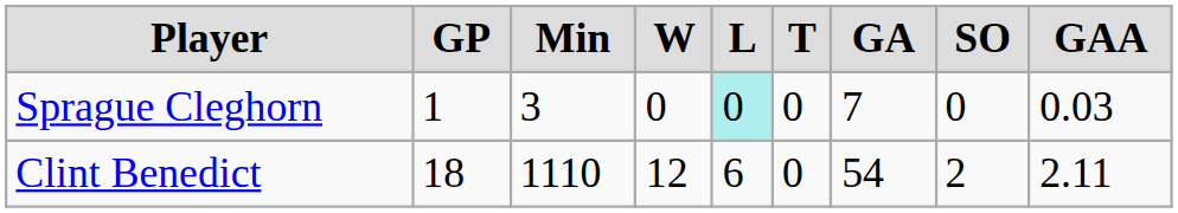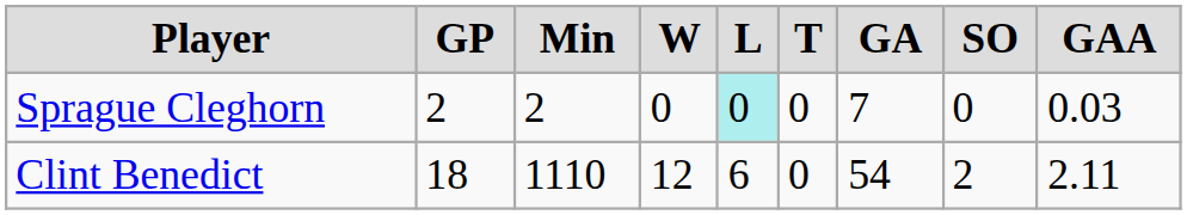Sprague Cleghorn | GP: 1 -> 2
Sprague Cleghorn | Min: 3 -> 2
